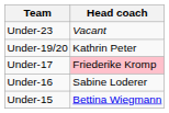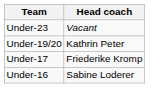Under-17 | Head coach: pink background -> no background
- row: Under-15 | Bettina Wiegmann
